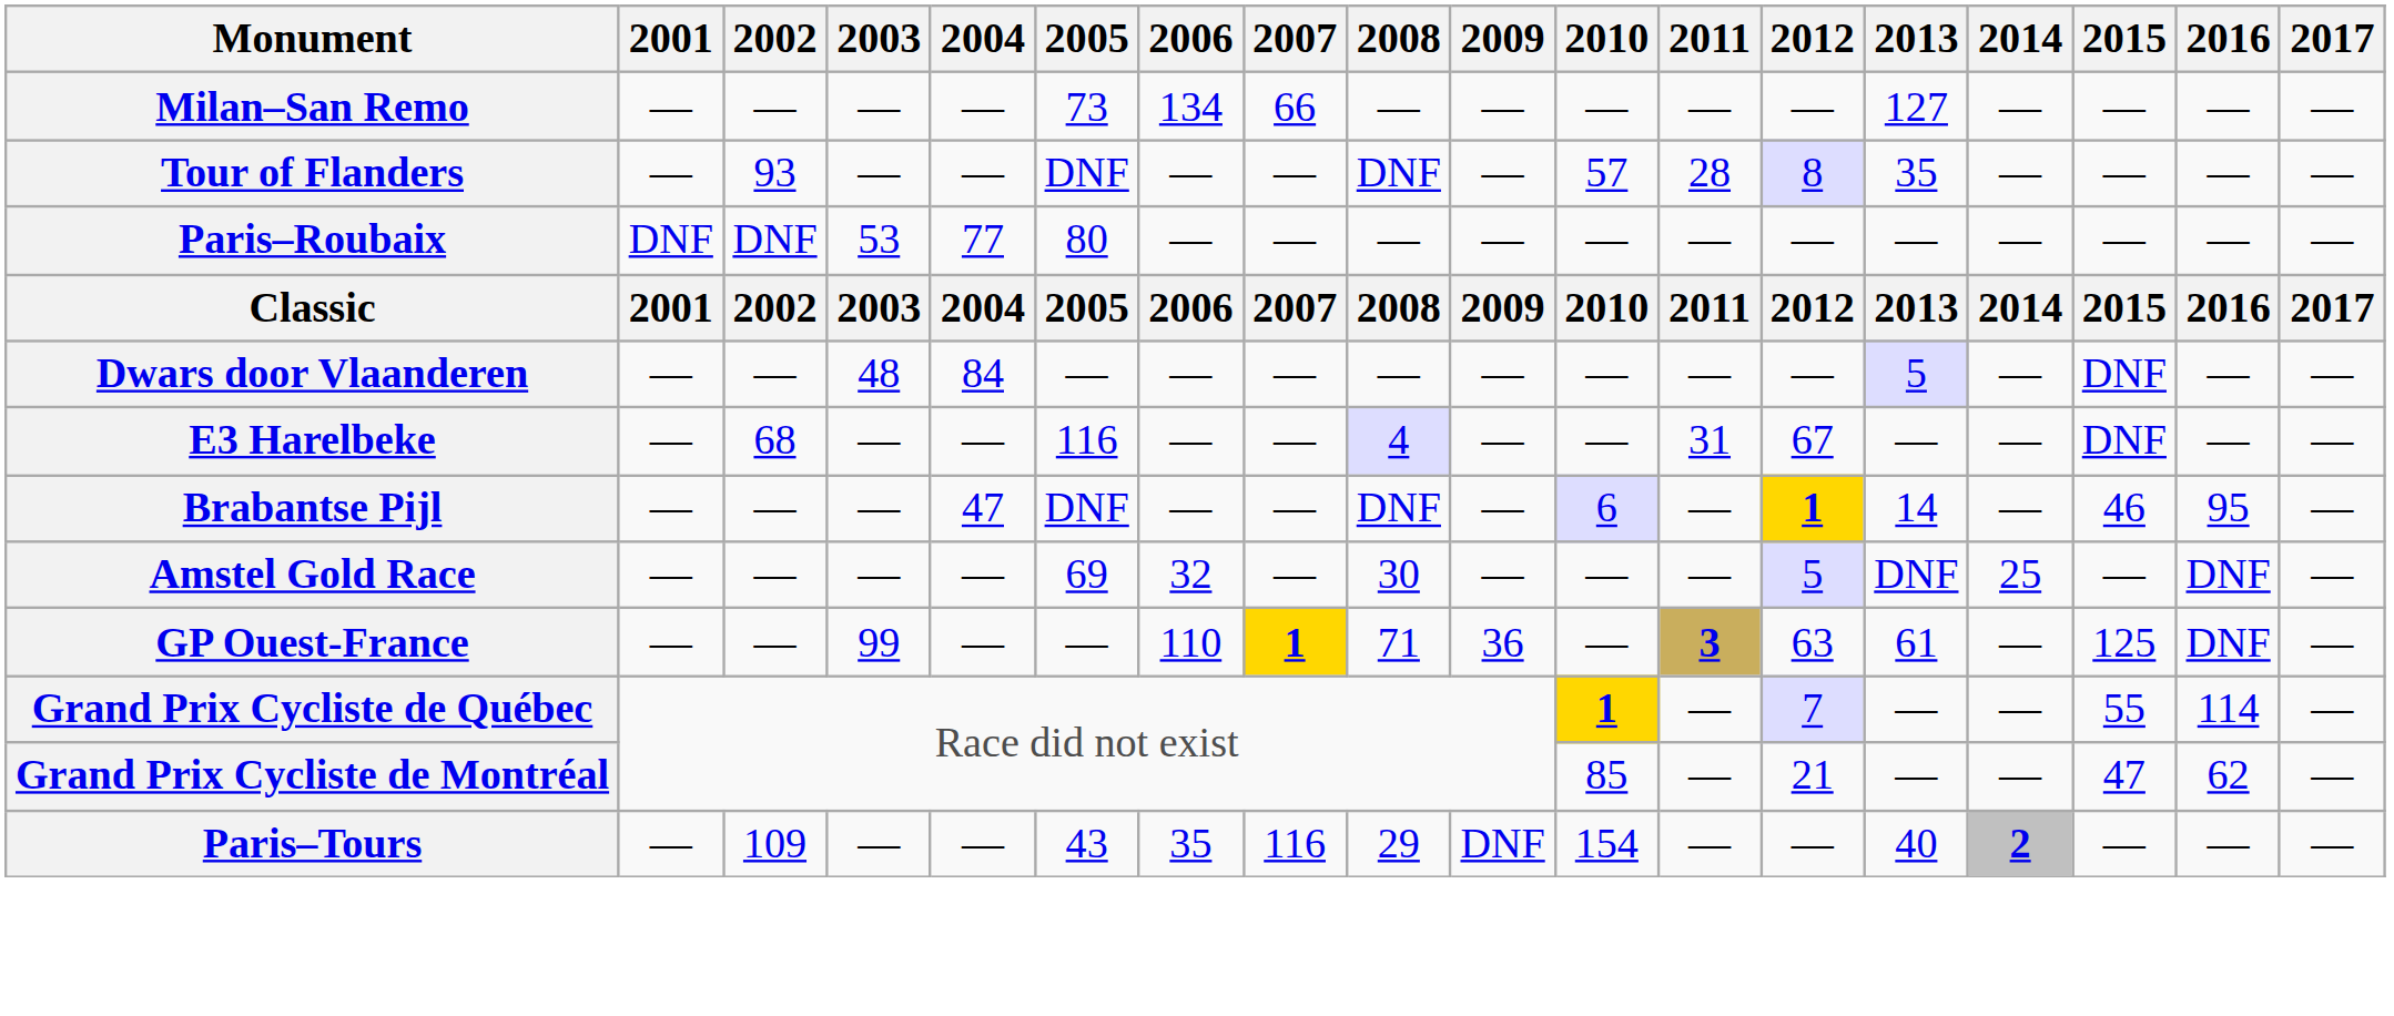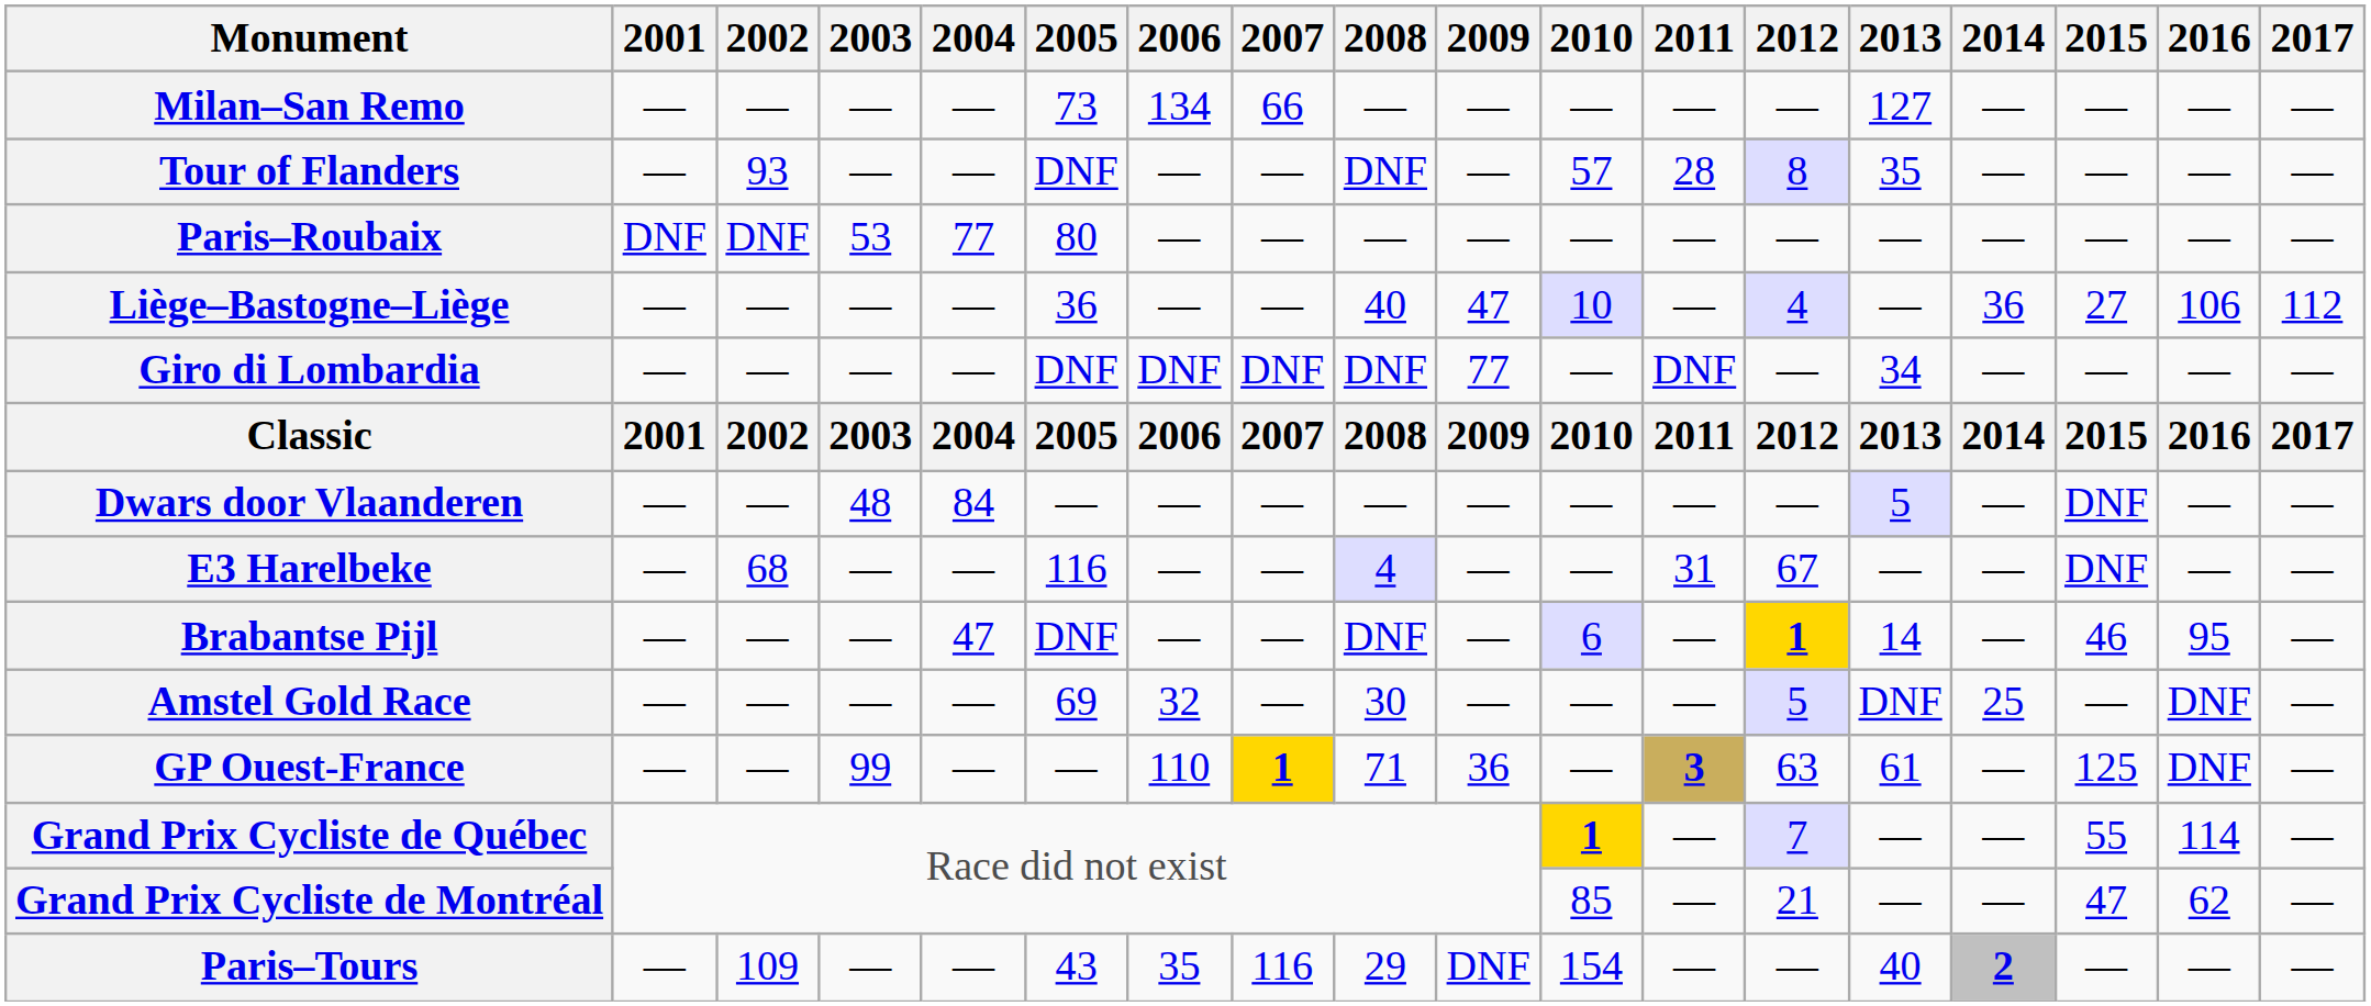+ row: Liège–Bastogne–Liège | — | — | — | — | 36 | — | — | 40 | 47 | 10 | — | 4 | — | 36 | 27 | 106 | 112
+ row: Giro di Lombardia | — | — | — | — | DNF | DNF | DNF | DNF | 77 | — | DNF | — | 34 | — | — | — | —
